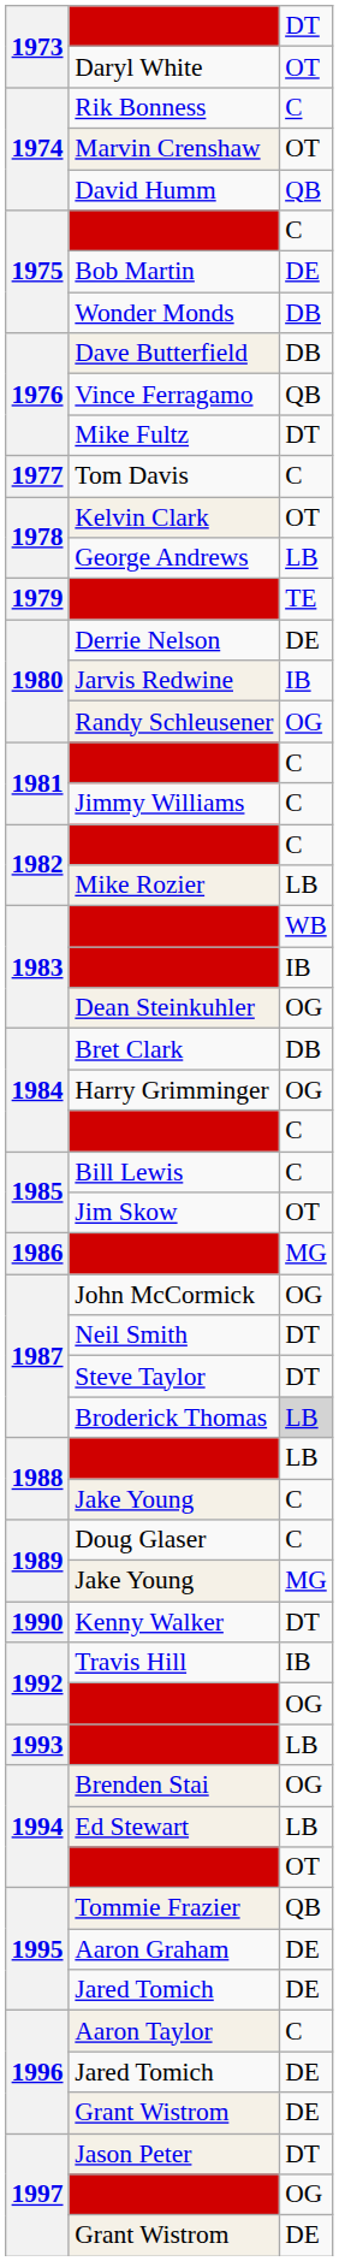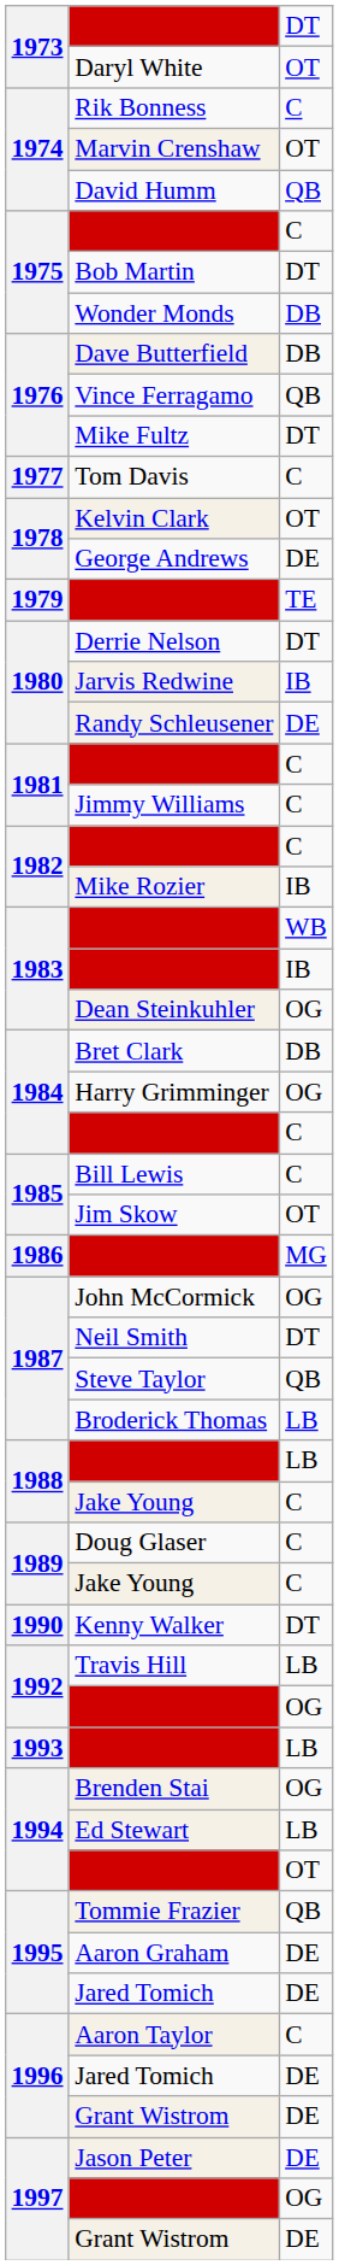Bob Martin | column 3: DE -> DT
George Andrews | column 3: LB -> DE
Derrie Nelson | column 3: DE -> DT
Randy Schleusener | column 3: OG -> DE
Mike Rozier | column 3: LB -> IB
Steve Taylor | column 3: DT -> QB
Broderick Thomas | column 3: lightgrey background -> no background
1989 / Jake Young | column 3: MG -> C
Travis Hill | column 3: IB -> LB
Jason Peter | column 3: DT -> DE
